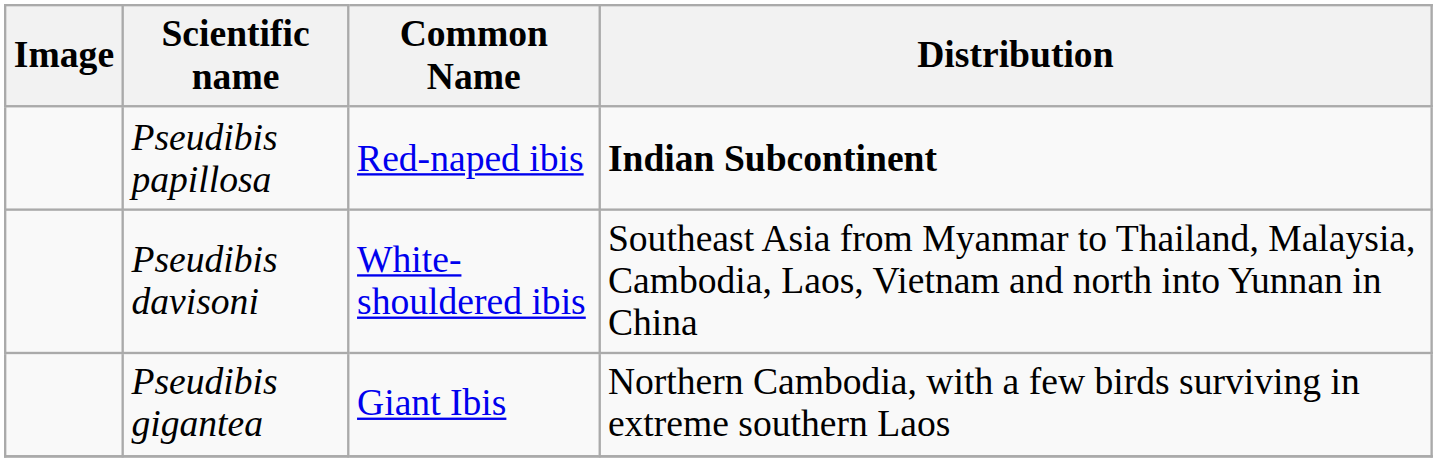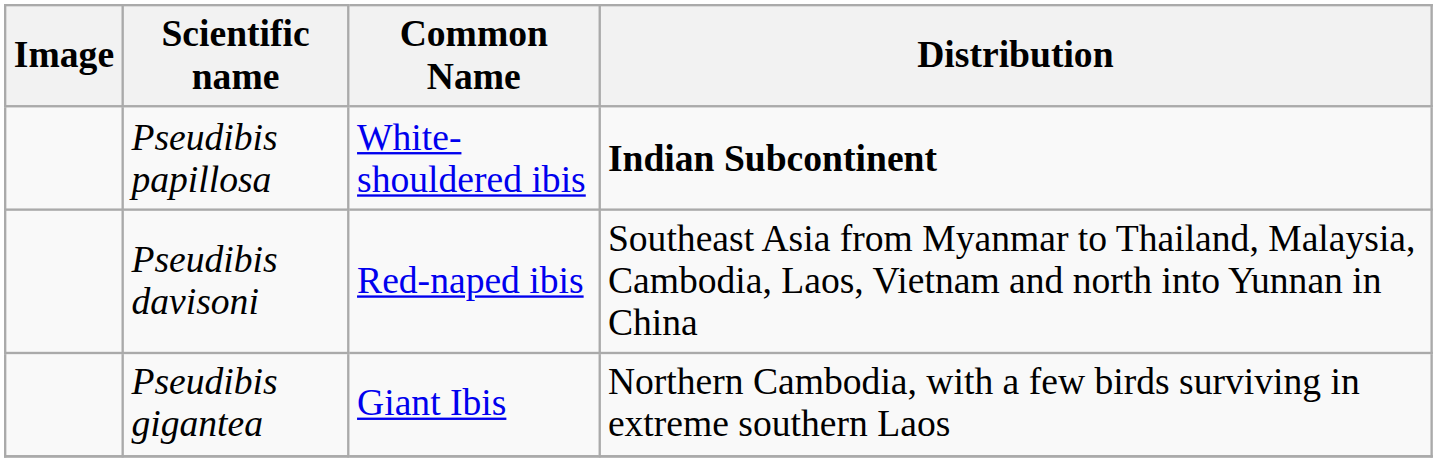Pseudibis papillosa | Common Name: Red-naped ibis -> White-shouldered ibis
Pseudibis davisoni | Common Name: White-shouldered ibis -> Red-naped ibis
